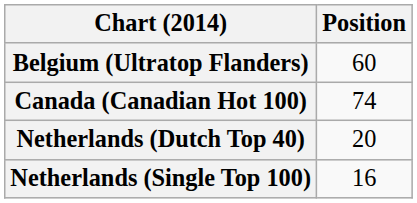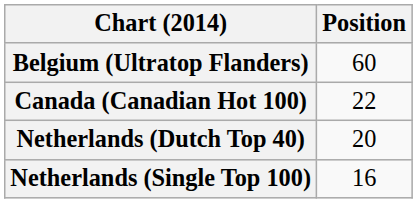Canada (Canadian Hot 100) | Position: 74 -> 22
